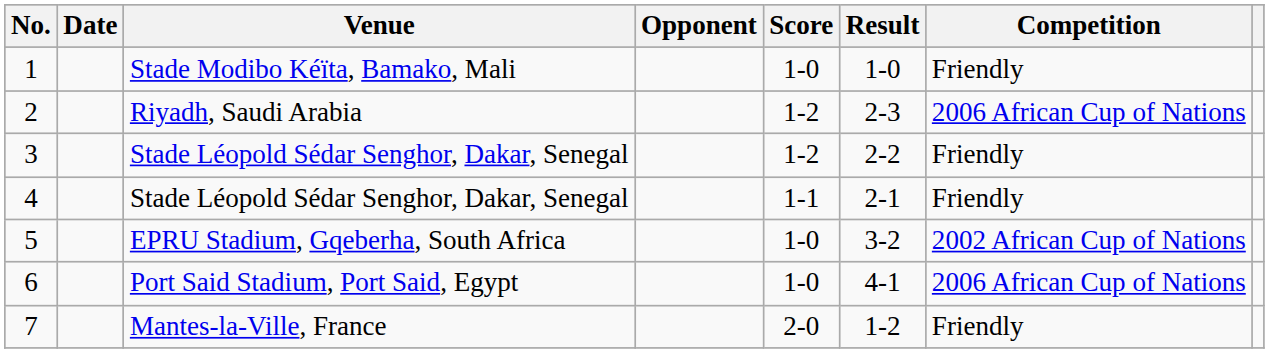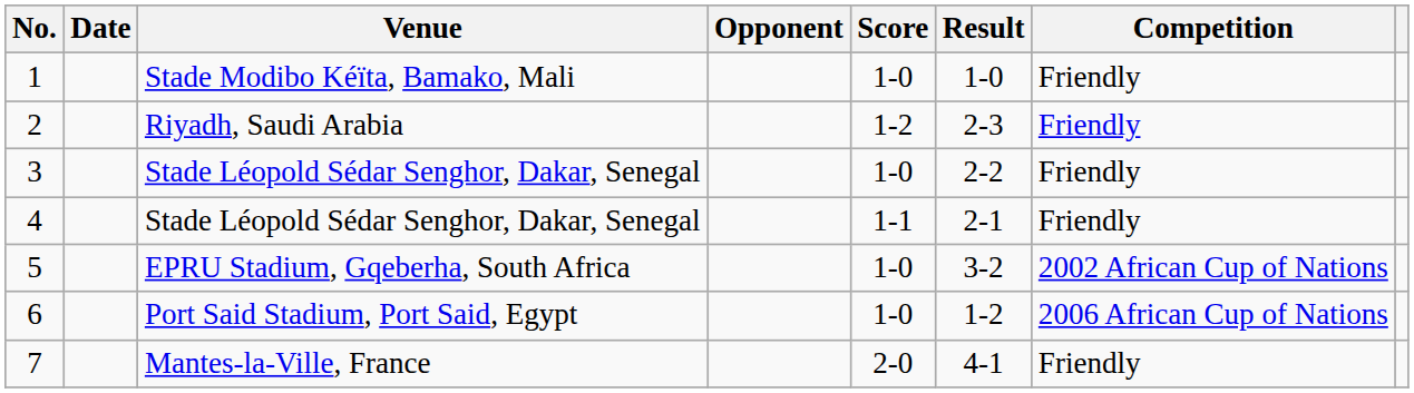2 | Competition: 2006 African Cup of Nations -> Friendly
3 | Score: 1-2 -> 1-0
6 | Result: 4-1 -> 1-2
7 | Result: 1-2 -> 4-1
